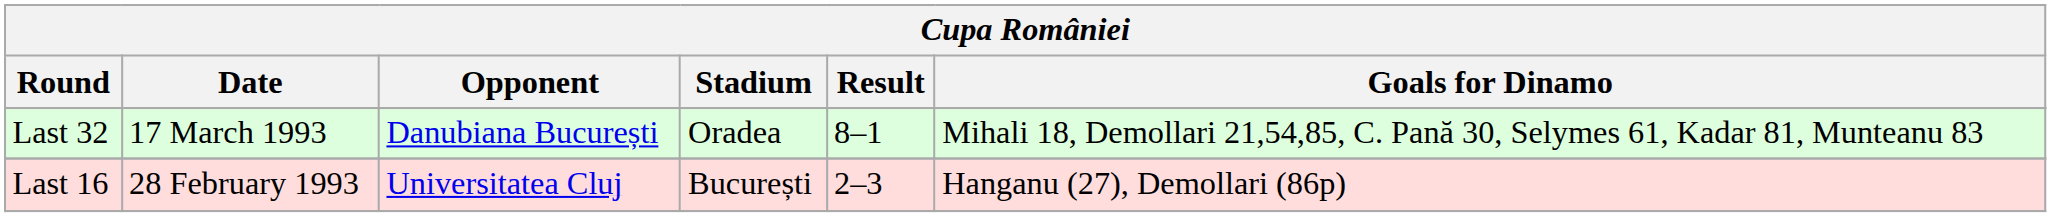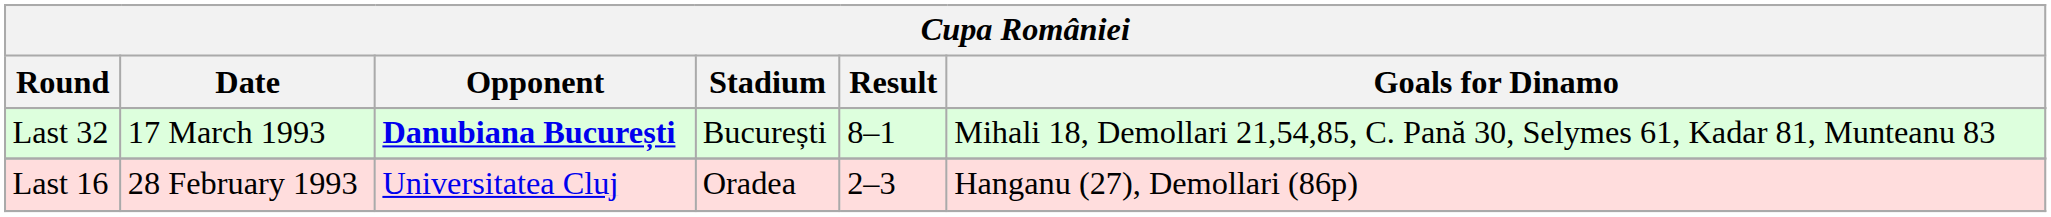Last 32 | Opponent: normal -> bold
Last 32 | Stadium: Oradea -> București
Last 16 | Stadium: București -> Oradea
